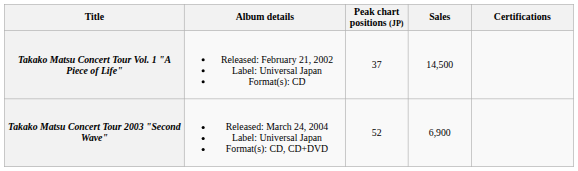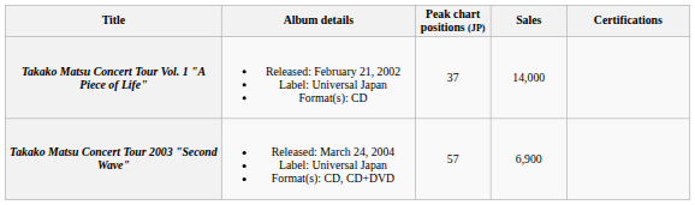Takako Matsu Concert Tour Vol. 1 "A Piece of Life" | Sales: 14,500 -> 14,000
Takako Matsu Concert Tour 2003 "Second Wave" | Peak chart positions (JP): 52 -> 57
